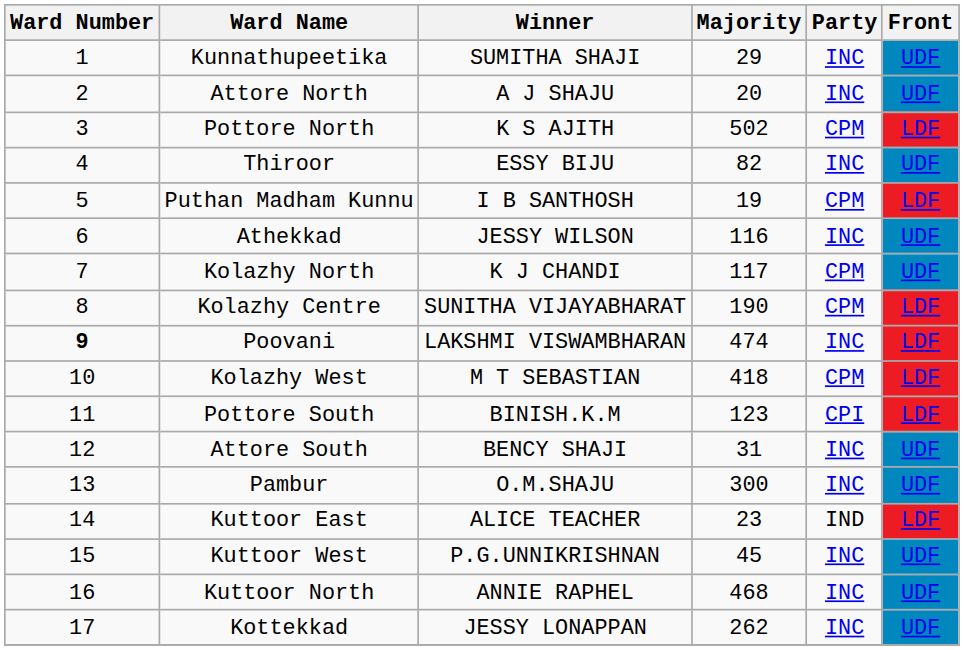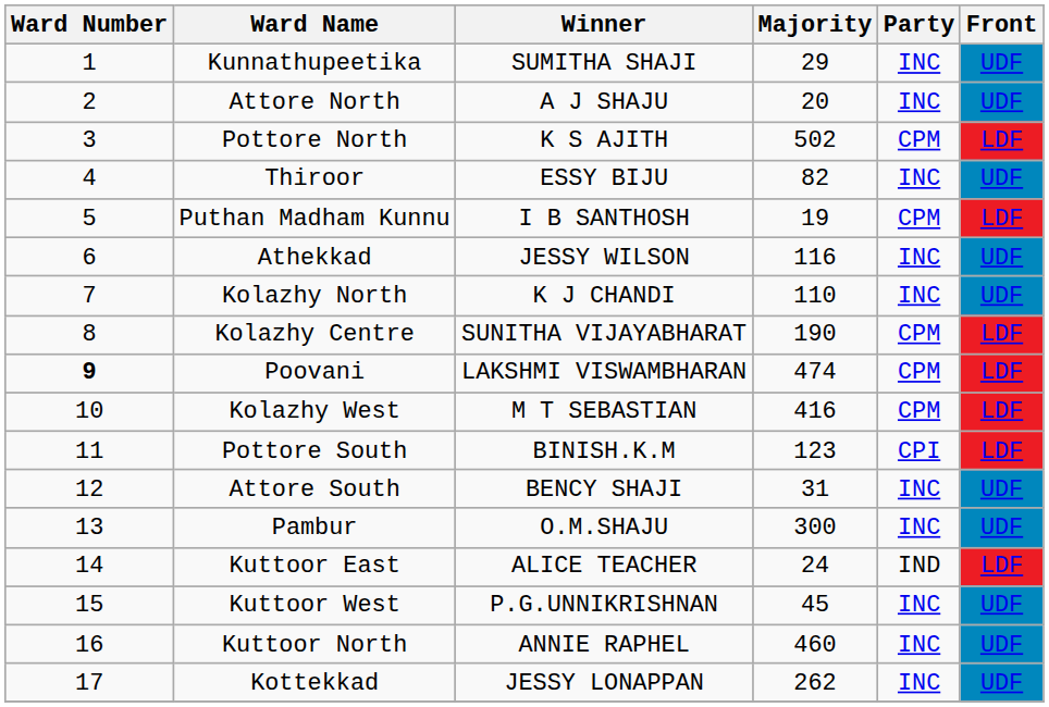Kolazhy North | Majority: 117 -> 110
Kolazhy North | Party: CPM -> INC
Poovani | Party: INC -> CPM
Kolazhy West | Majority: 418 -> 416
Kuttoor East | Majority: 23 -> 24
Kuttoor North | Majority: 468 -> 460
